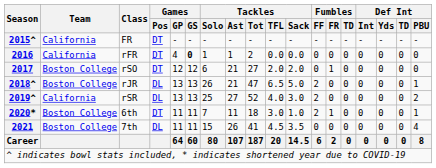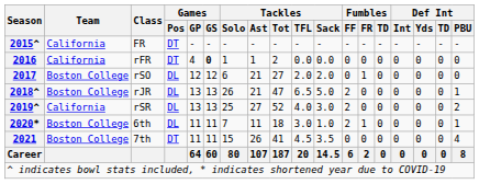rSO | Games / Pos: DT -> DL
6th | Games / Pos: DT -> DL
7th | Games / Pos: DL -> DT
